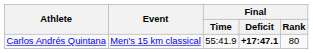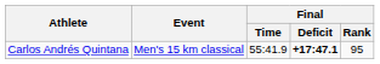Carlos Andrés Quintana | Final / Rank: 80 -> 95
